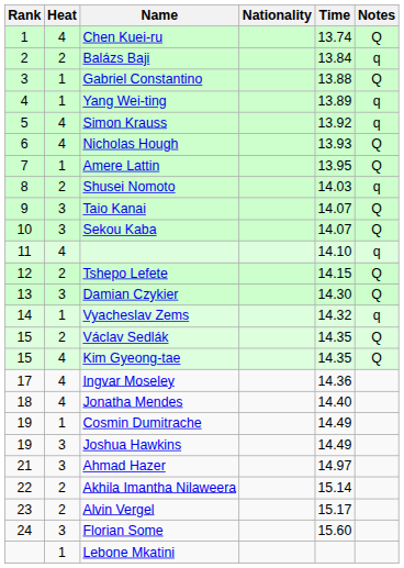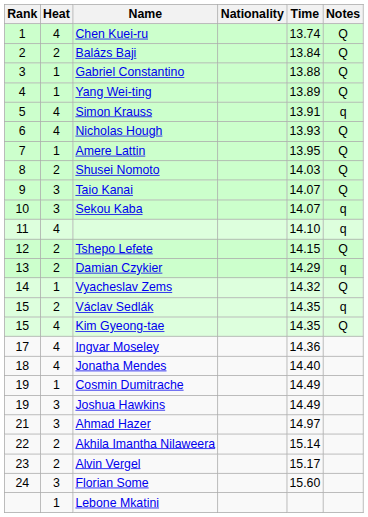Balázs Baji | Notes: q -> Q
Yang Wei-ting | Notes: q -> Q
Simon Krauss | Time: 13.92 -> 13.91
Shusei Nomoto | Notes: q -> Q
Sekou Kaba | Notes: Q -> q
Damian Czykier | Heat: 3 -> 2
Damian Czykier | Time: 14.30 -> 14.29
Damian Czykier | Notes: Q -> q
Vyacheslav Zems | Notes: q -> Q
Václav Sedlák | Notes: Q -> q
